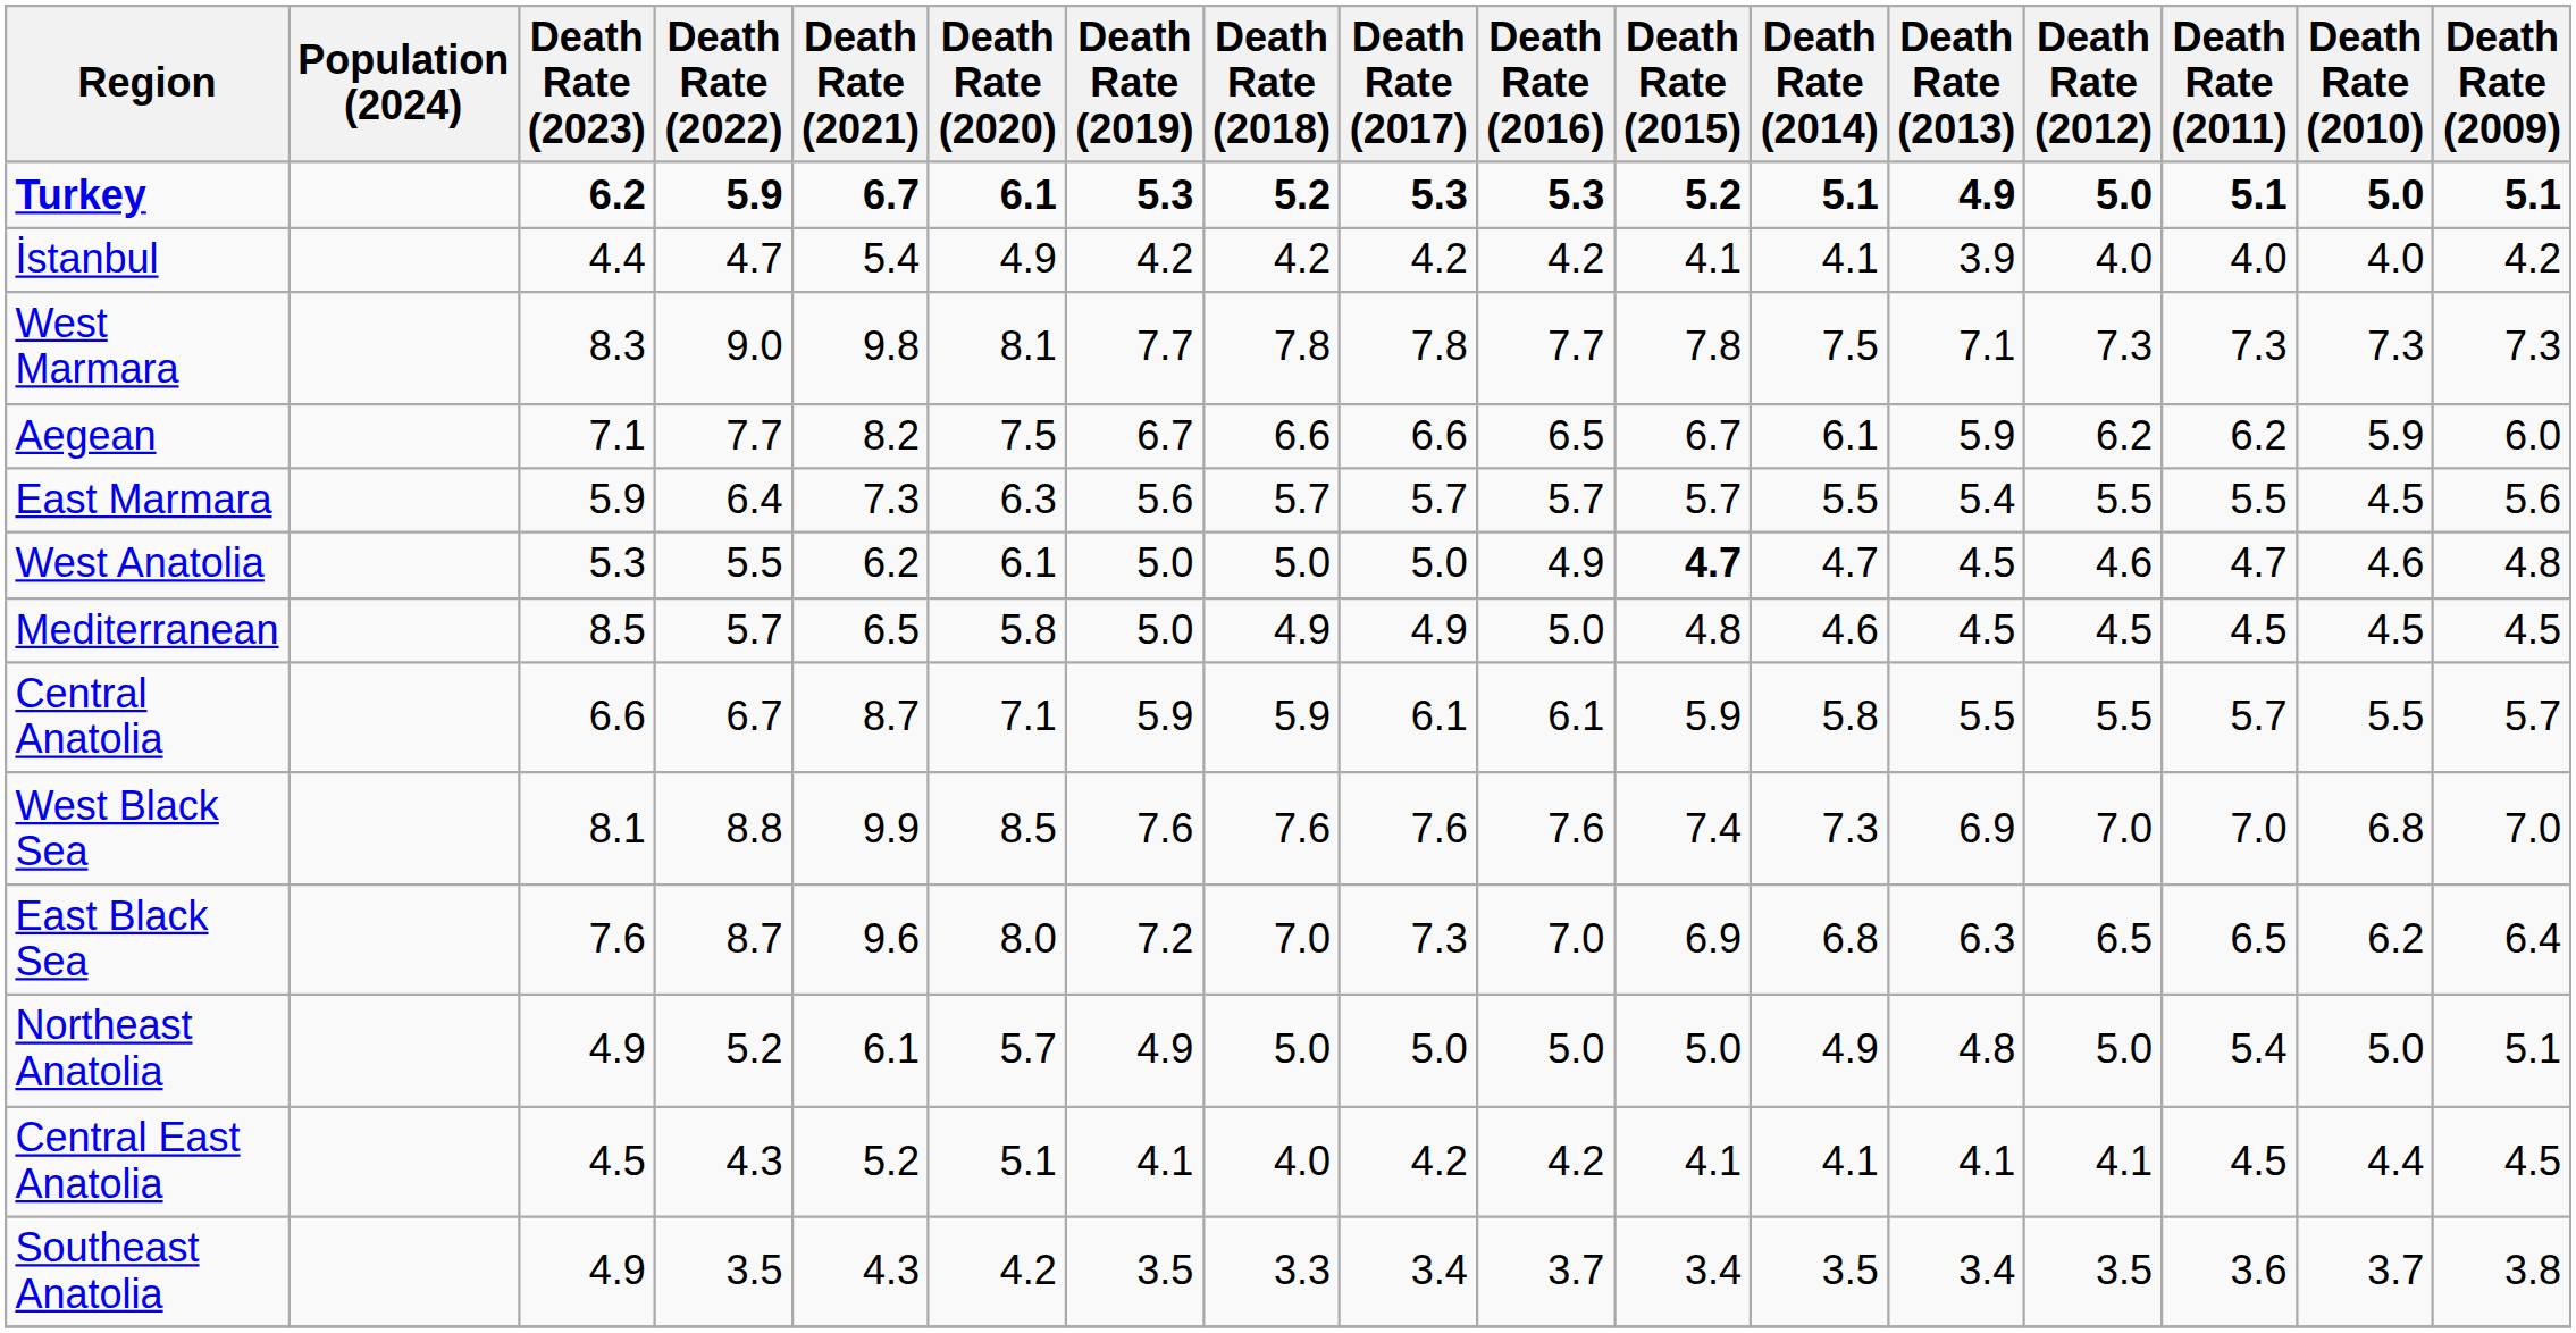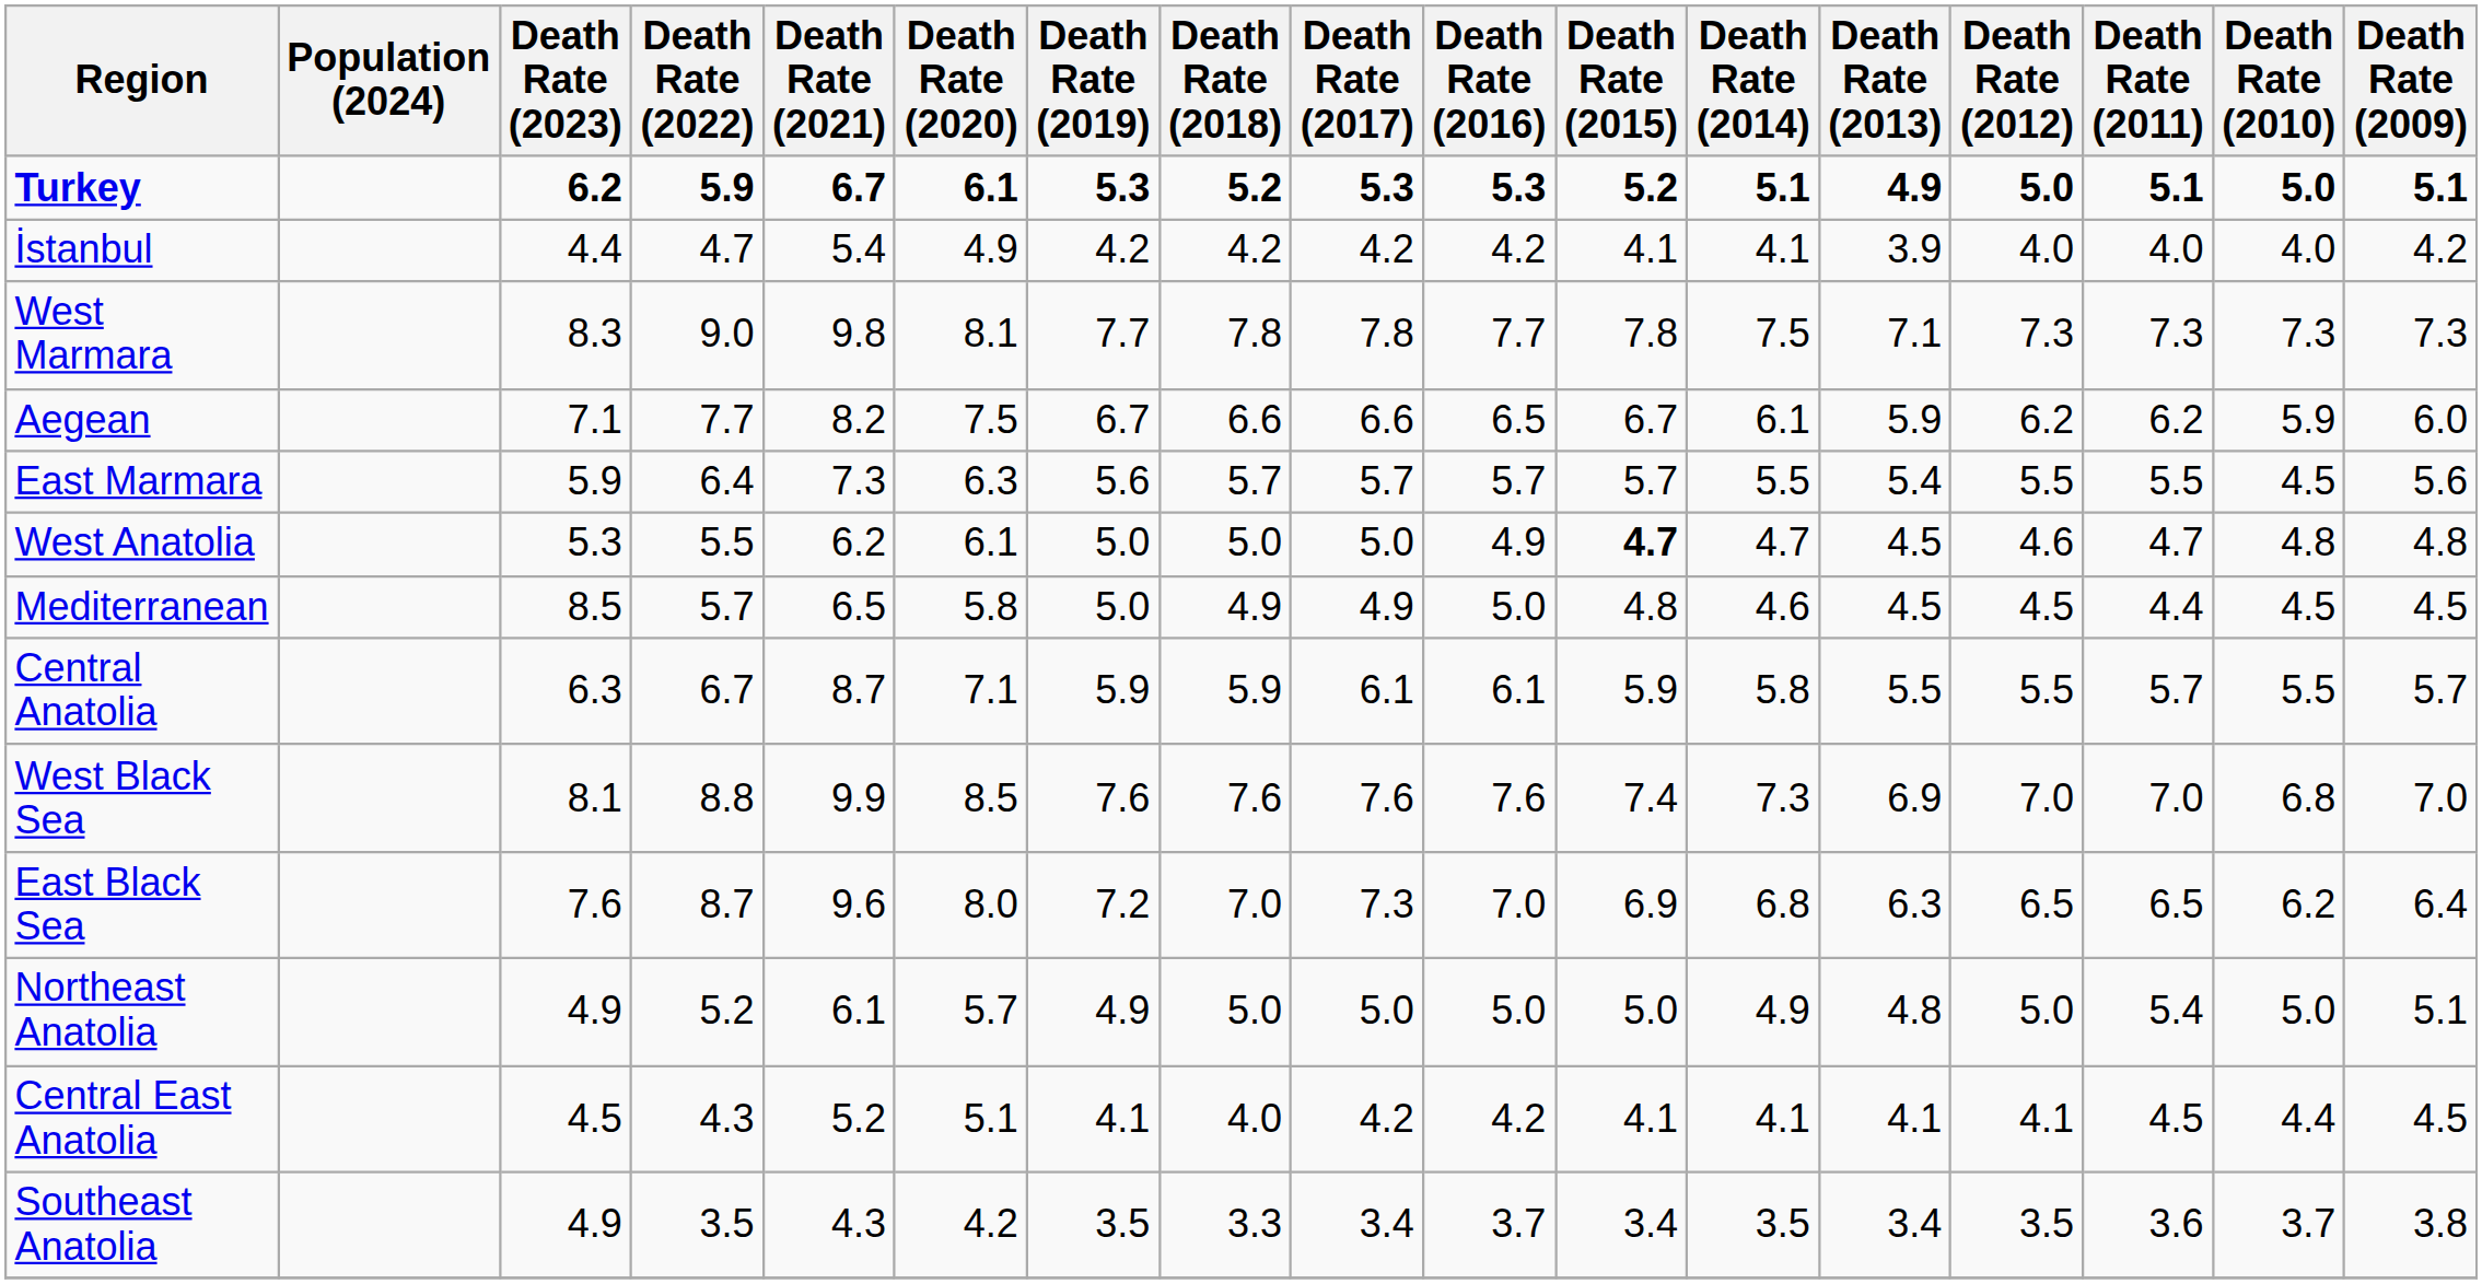West Anatolia | Death Rate (2010): 4.6 -> 4.8
Mediterranean | Death Rate (2011): 4.5 -> 4.4
Central Anatolia | Death Rate (2023): 6.6 -> 6.3
